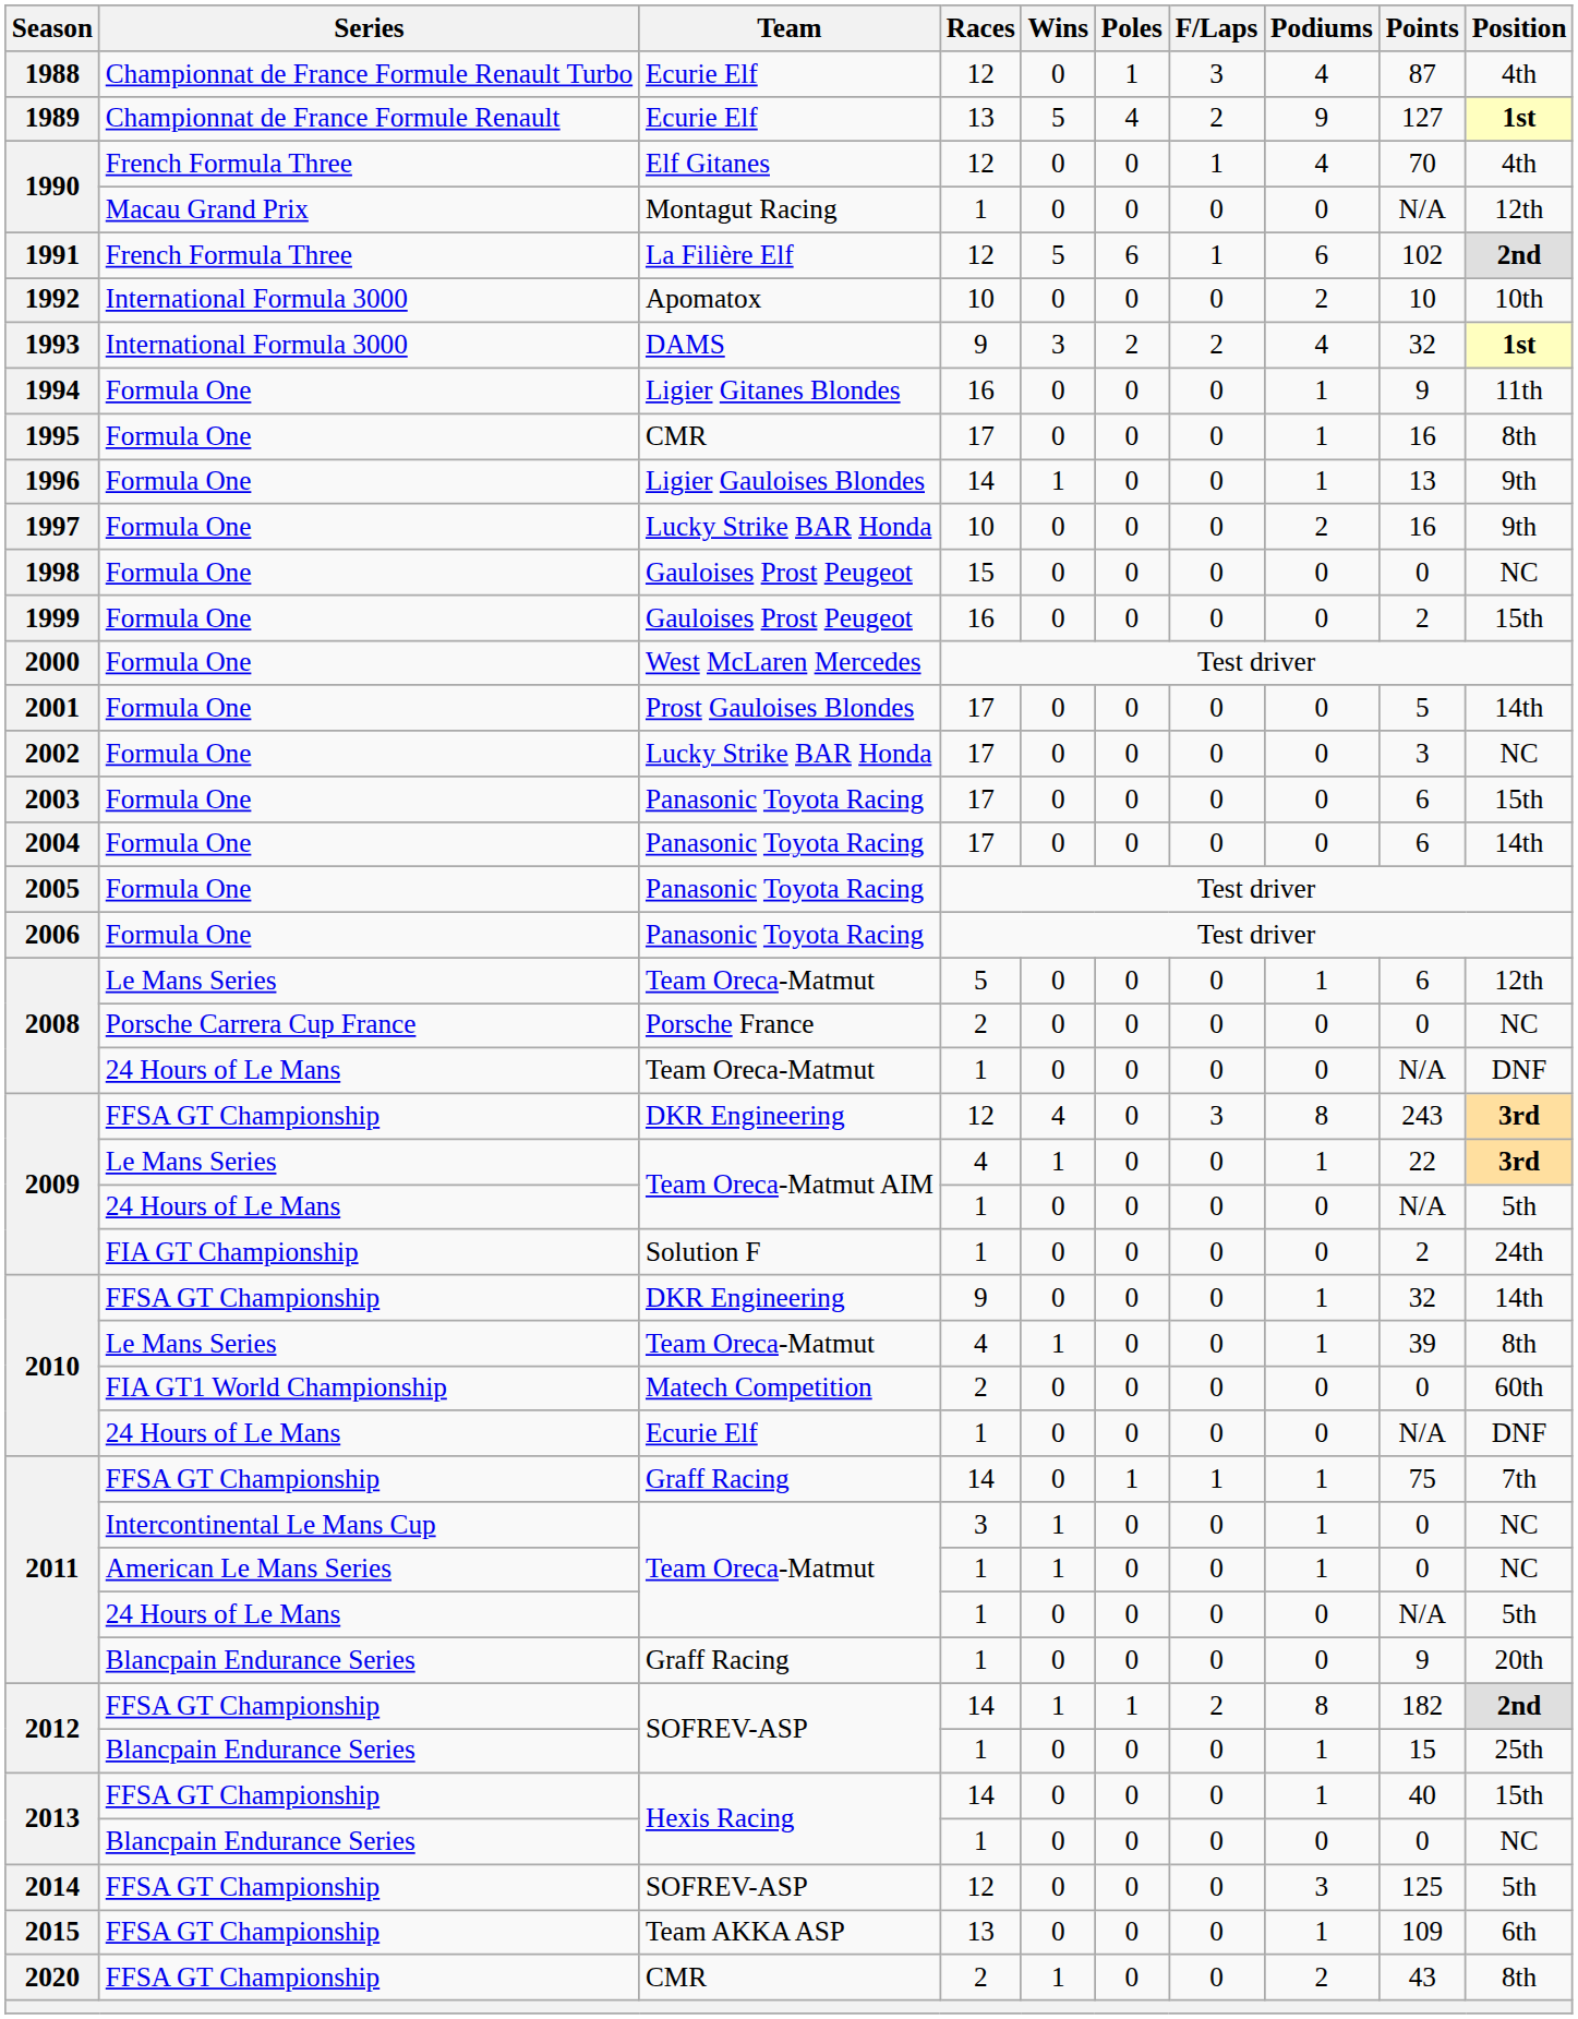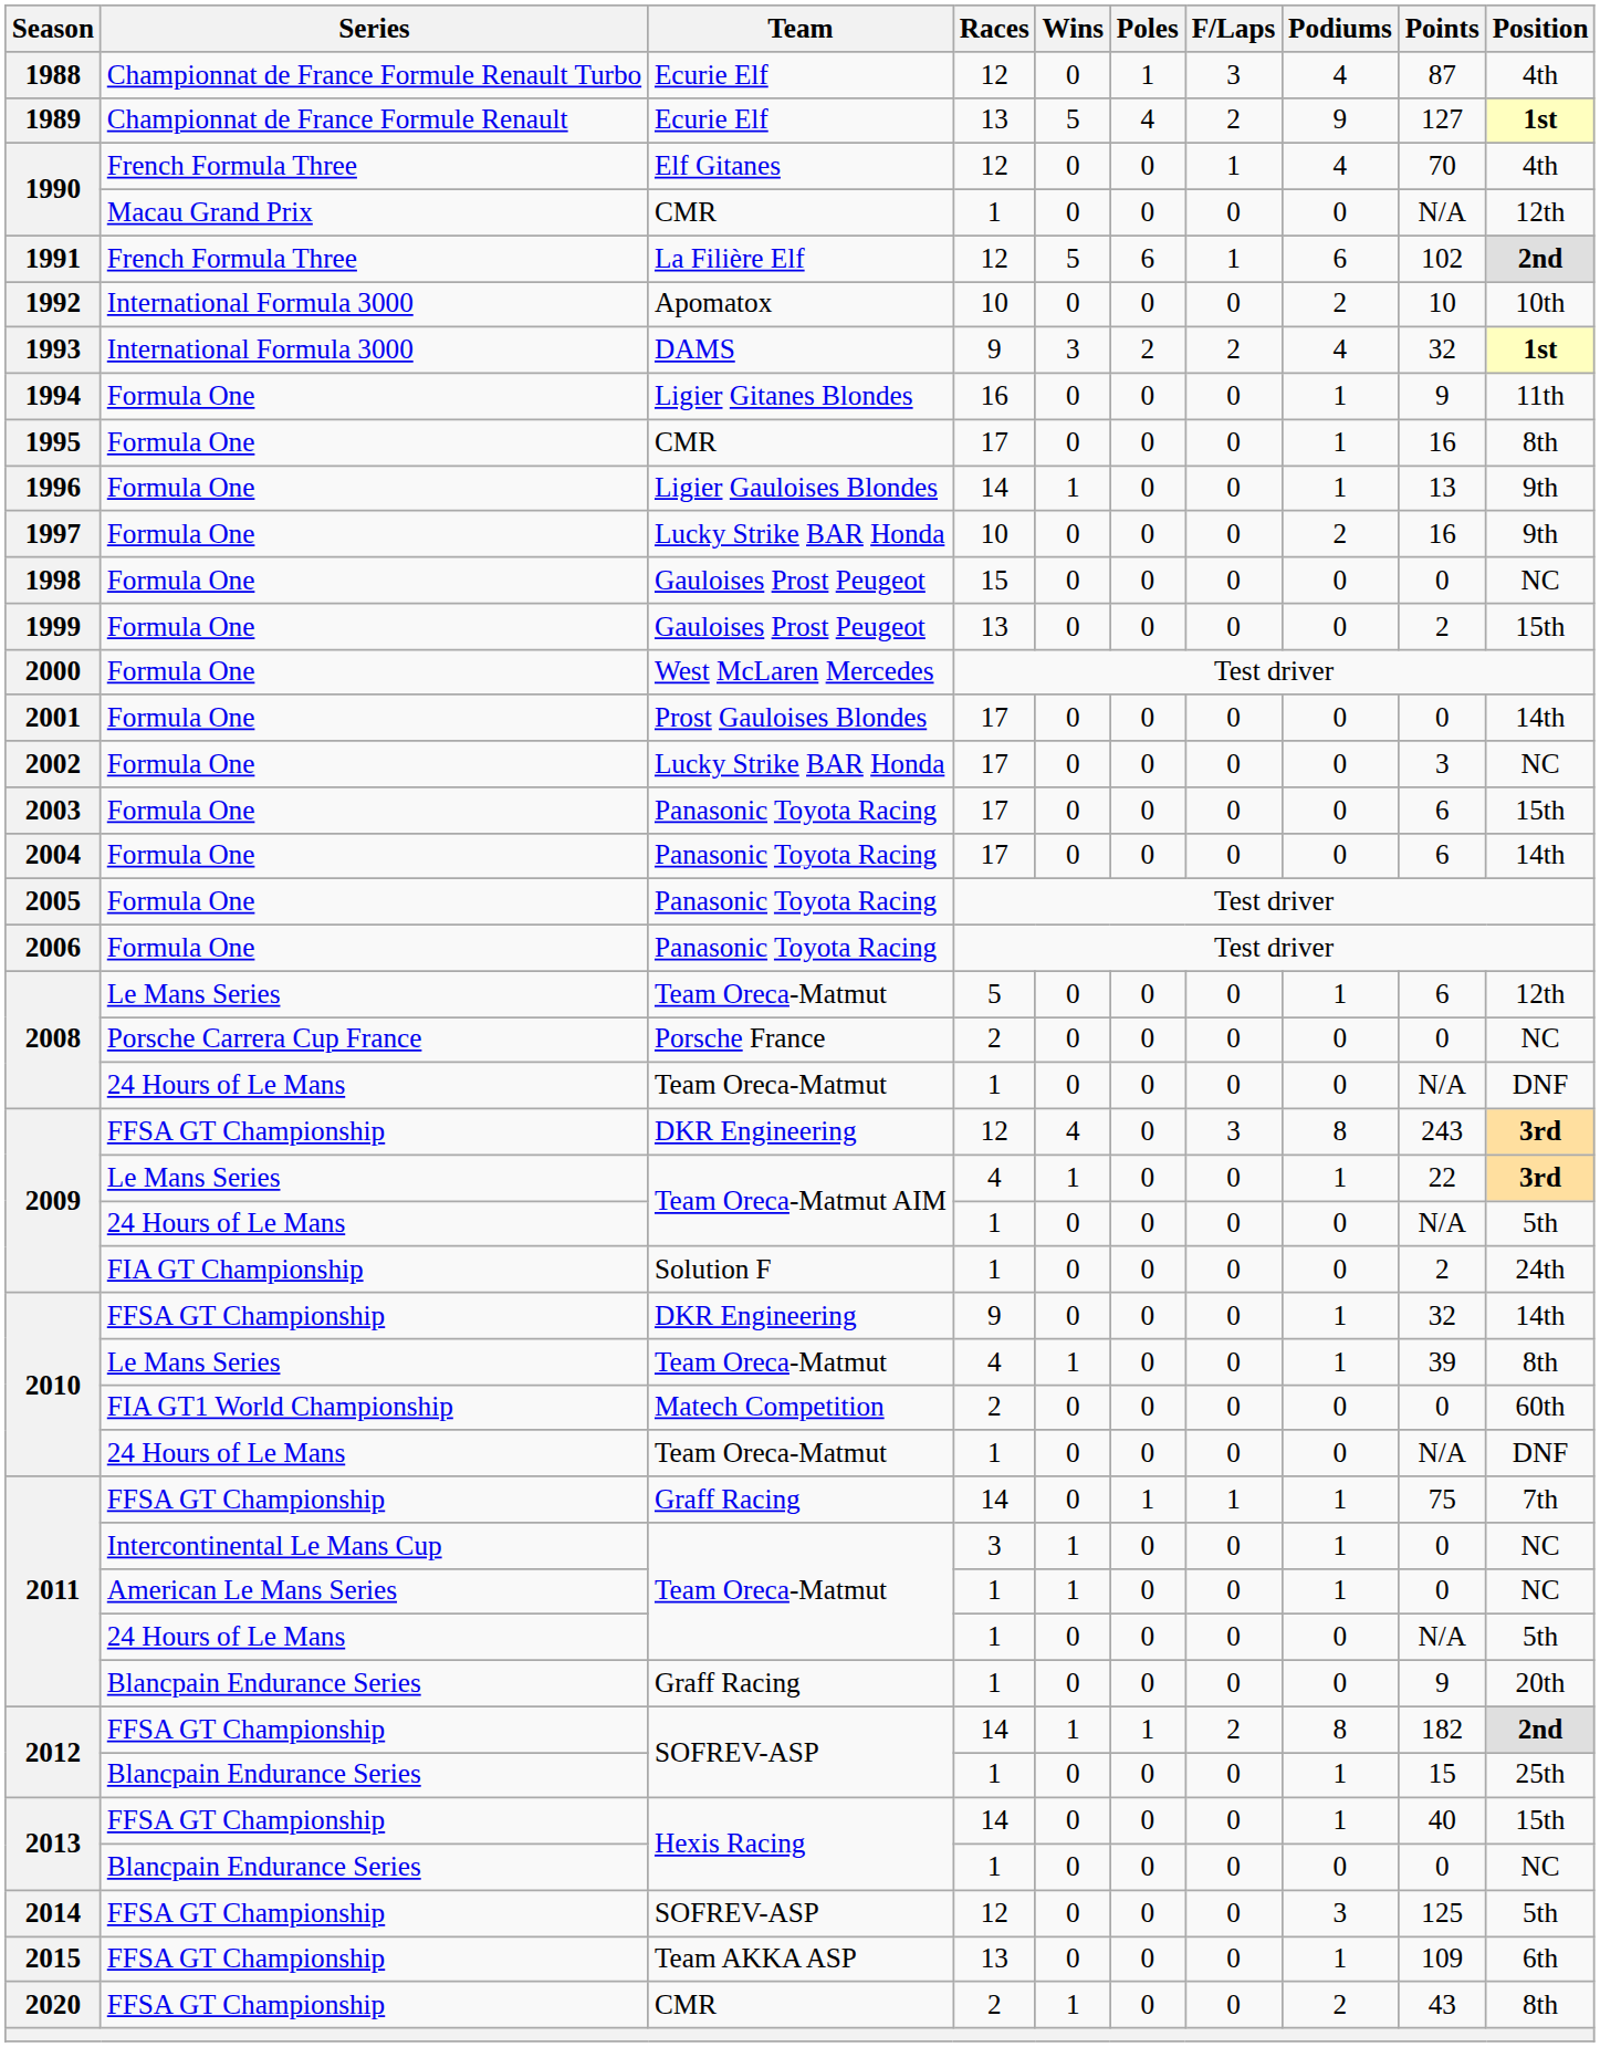1990 / Macau Grand Prix | Team: Montagut Racing -> CMR
1999 | Races: 16 -> 13
2001 | Points: 5 -> 0
2010 / 24 Hours of Le Mans | Team: Ecurie Elf -> Team Oreca-Matmut
